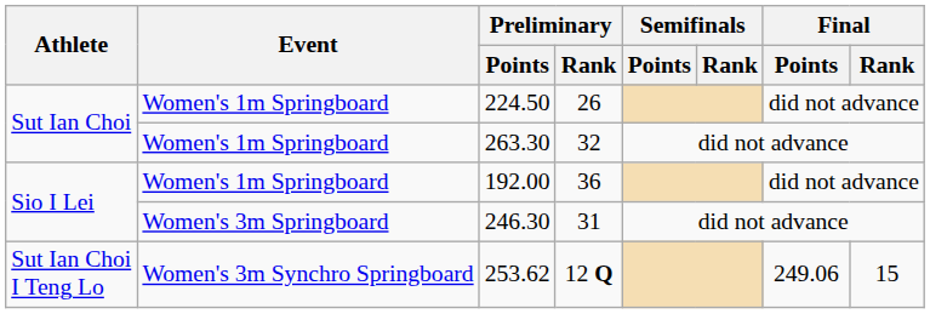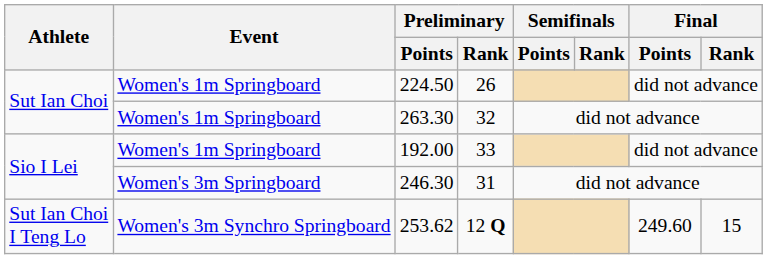192.00 | Preliminary / Rank: 36 -> 33
253.62 | Final / Points: 249.06 -> 249.60
